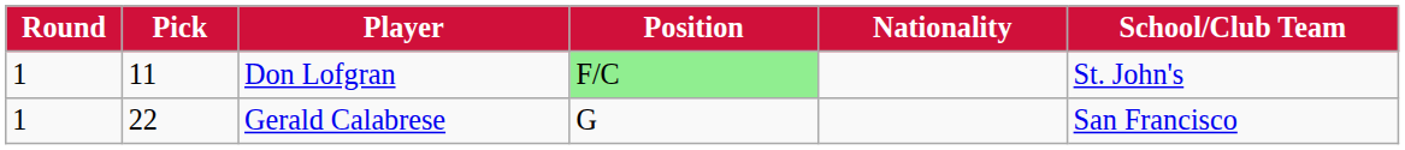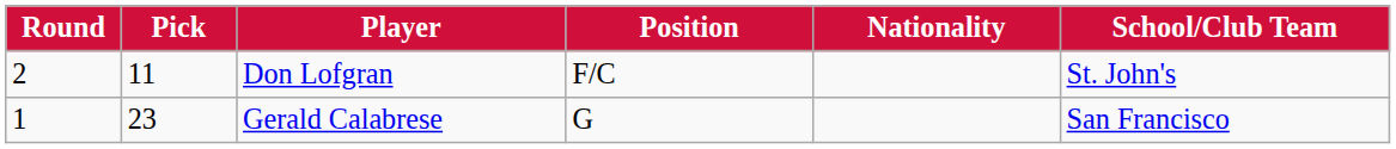Don Lofgran | Round: 1 -> 2
Don Lofgran | Position: lightgreen background -> no background
Gerald Calabrese | Pick: 22 -> 23
